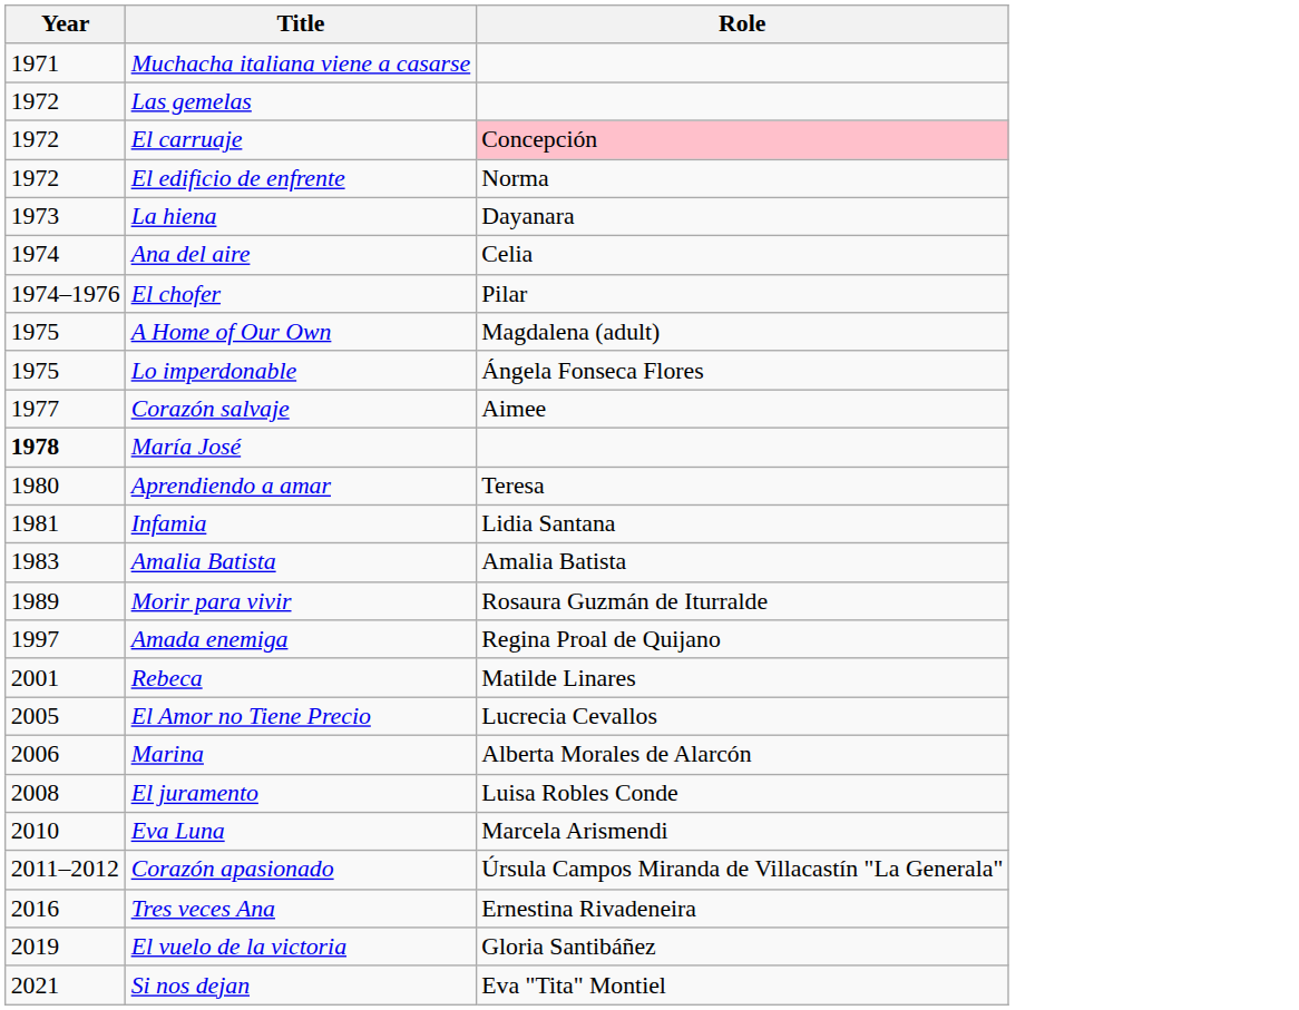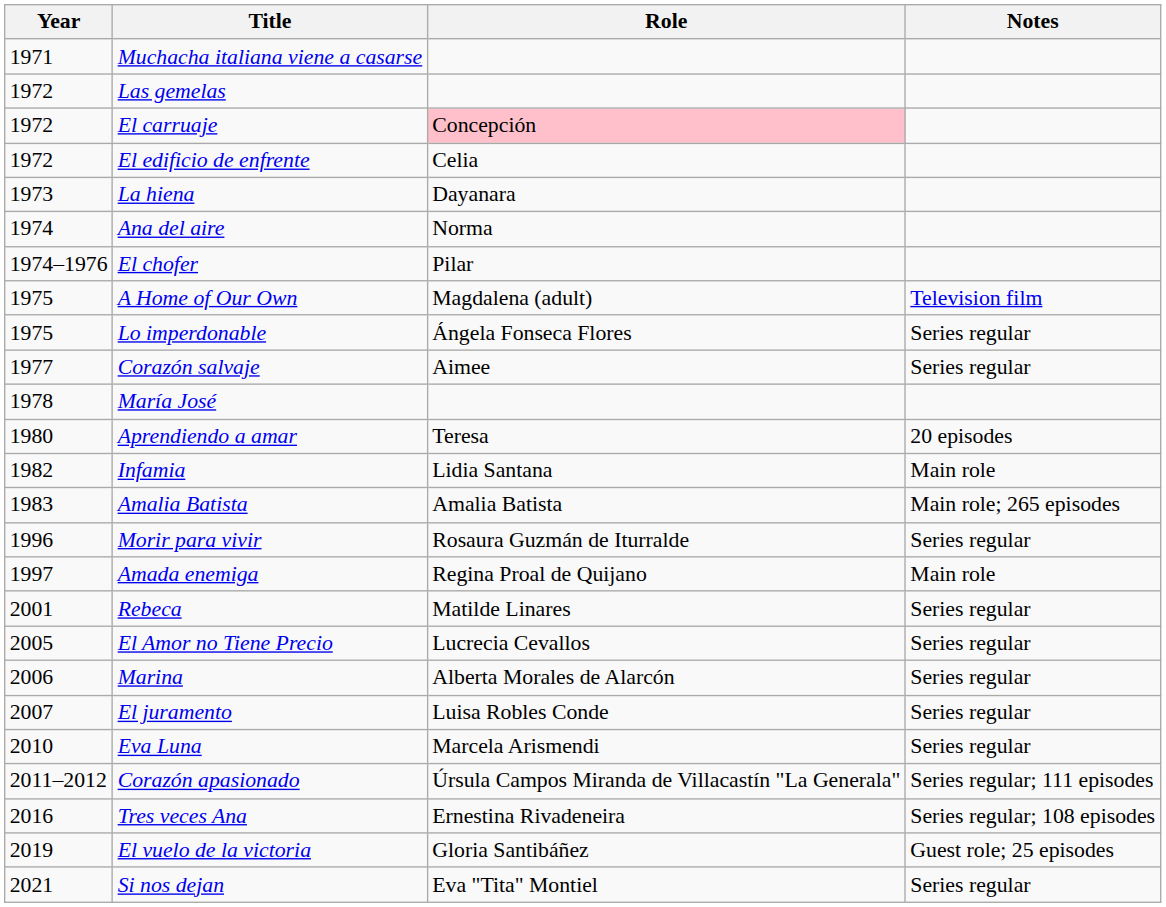+ column: Notes | Television film | Series regular | Series regular | 20 episodes | Main role | Main role; 265 episodes | Series regular | Main role | Series regular | Series regular | Series regular | Series regular | Series regular | Series regular; 111 episodes | Series regular; 108 episodes | Guest role; 25 episodes | Series regular
El edificio de enfrente | Role: Norma -> Celia
Ana del aire | Role: Celia -> Norma
María José | Year: bold -> normal
Infamia | Year: 1981 -> 1982
Morir para vivir | Year: 1989 -> 1996
El juramento | Year: 2008 -> 2007
